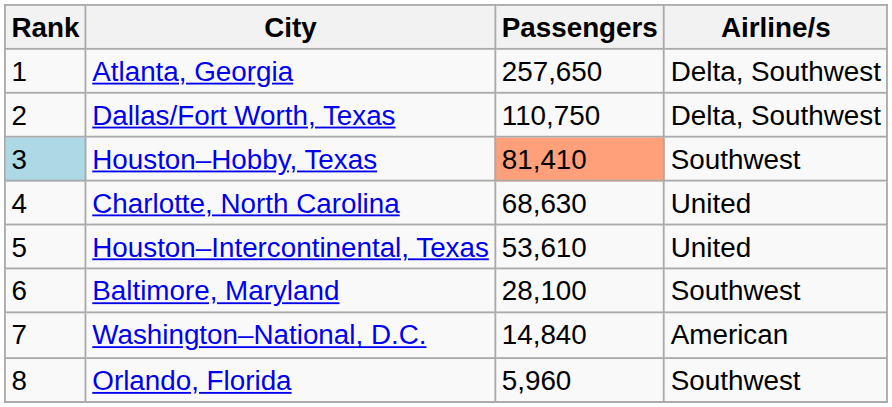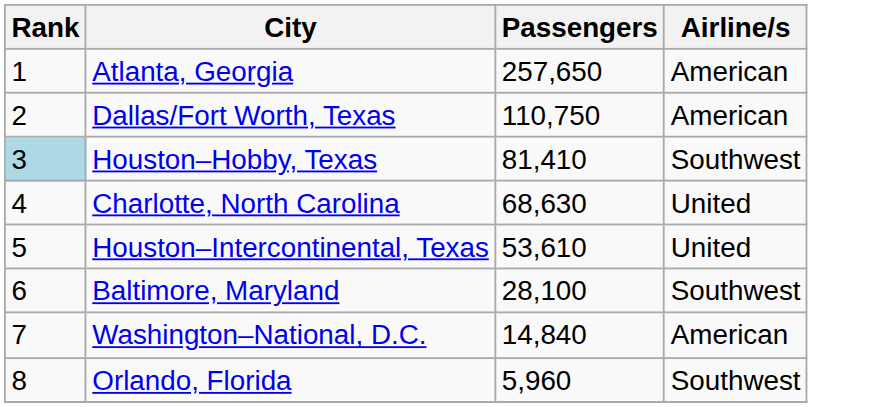Atlanta, Georgia | Airline/s: Delta, Southwest -> American
Dallas/Fort Worth, Texas | Airline/s: Delta, Southwest -> American
Houston–Hobby, Texas | Passengers: lightsalmon background -> no background
